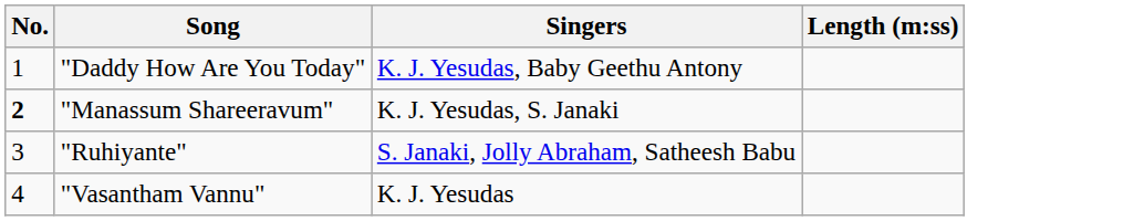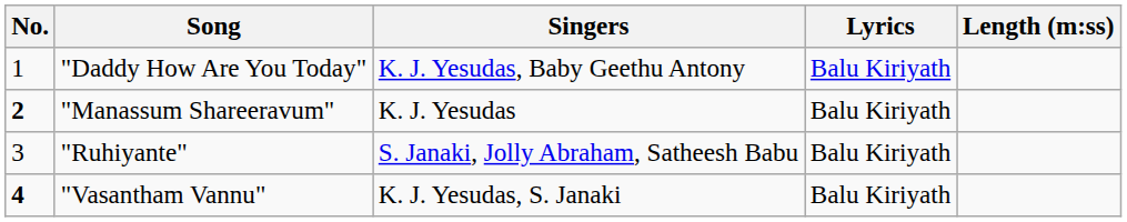+ column: Lyrics | Balu Kiriyath | Balu Kiriyath | Balu Kiriyath | Balu Kiriyath
"Manassum Shareeravum" | Singers: K. J. Yesudas, S. Janaki -> K. J. Yesudas
"Vasantham Vannu" | No.: normal -> bold
"Vasantham Vannu" | Singers: K. J. Yesudas -> K. J. Yesudas, S. Janaki
